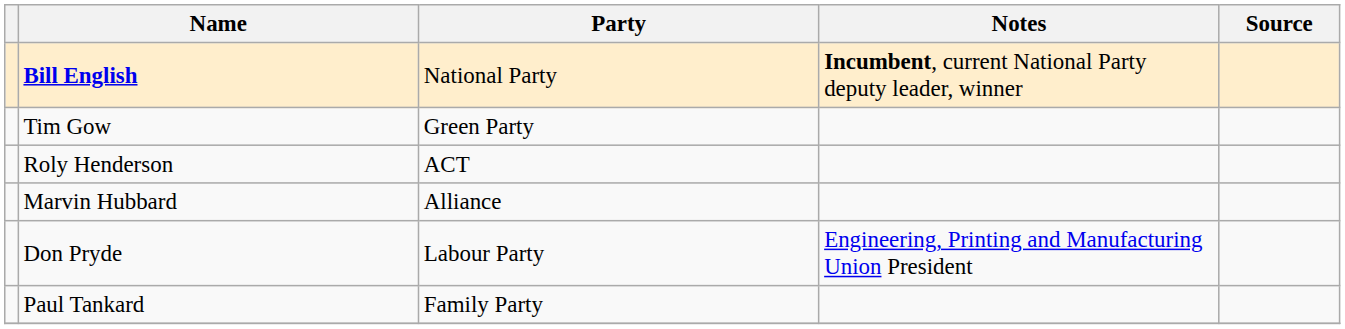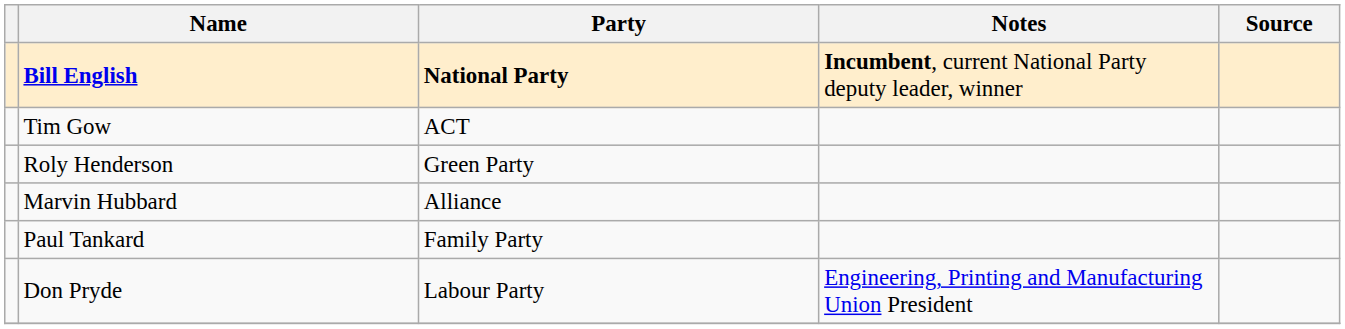Bill English | Party: normal -> bold
Tim Gow | Party: Green Party -> ACT
Roly Henderson | Party: ACT -> Green Party
rows swapped: Don Pryde <-> Paul Tankard
